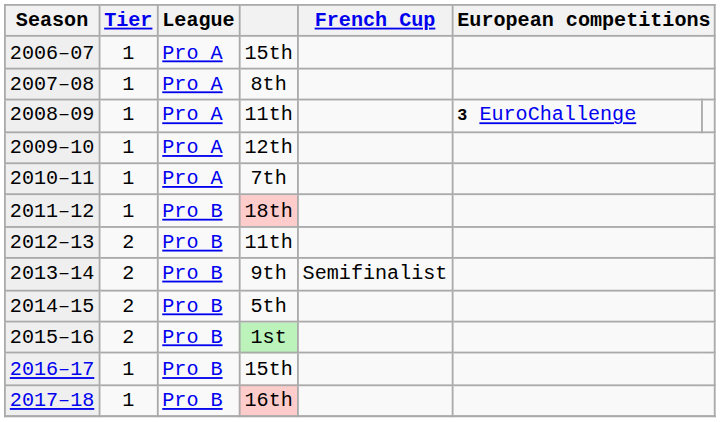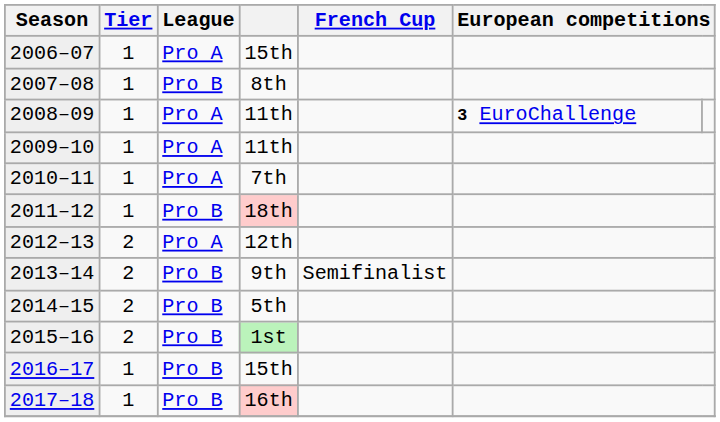2007–08 | League: Pro A -> Pro B
2009–10 | column 4: 12th -> 11th
2012–13 | League: Pro B -> Pro A
2012–13 | column 4: 11th -> 12th
